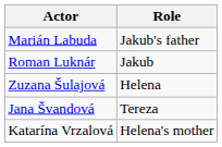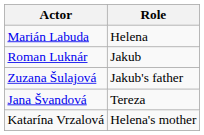Marián Labuda | Role: Jakub's father -> Helena
Zuzana Šulajová | Role: Helena -> Jakub's father
